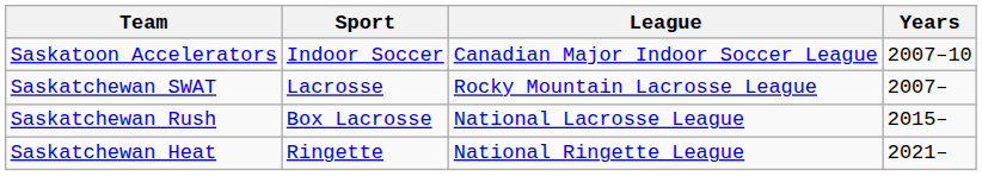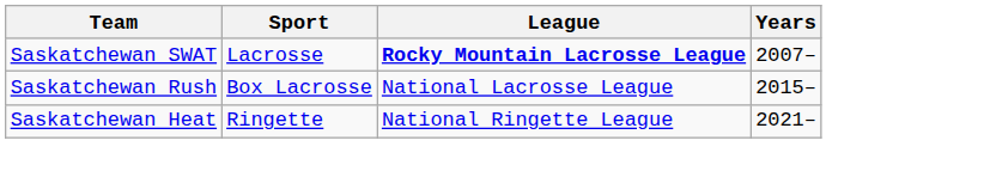- row: Saskatoon Accelerators | Indoor Soccer | Canadian Major Indoor Soccer League | 2007–10
Saskatchewan SWAT | League: normal -> bold
